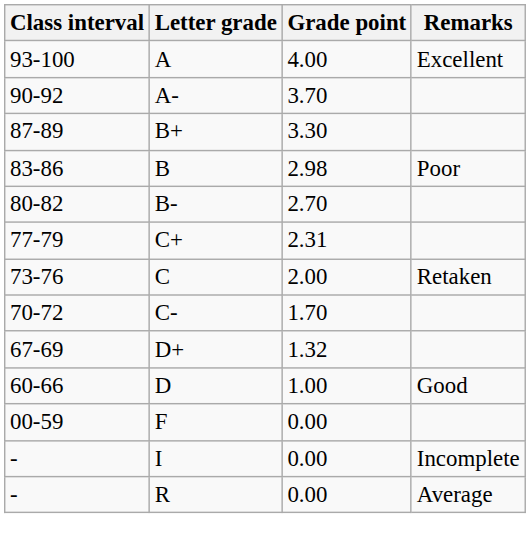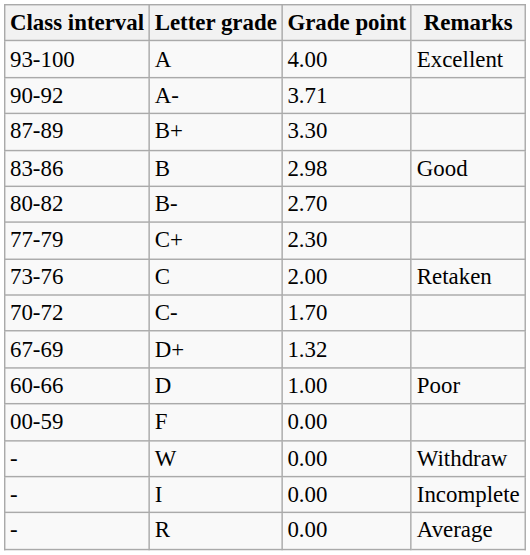A- | Grade point: 3.70 -> 3.71
B | Remarks: Poor -> Good
C+ | Grade point: 2.31 -> 2.30
D | Remarks: Good -> Poor
+ row: - | W | 0.00 | Withdraw
